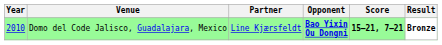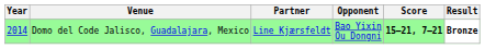Domo del Code Jalisco, Guadalajara, Mexico | Year: 2010 -> 2014
Domo del Code Jalisco, Guadalajara, Mexico | Opponent: bold -> normal
